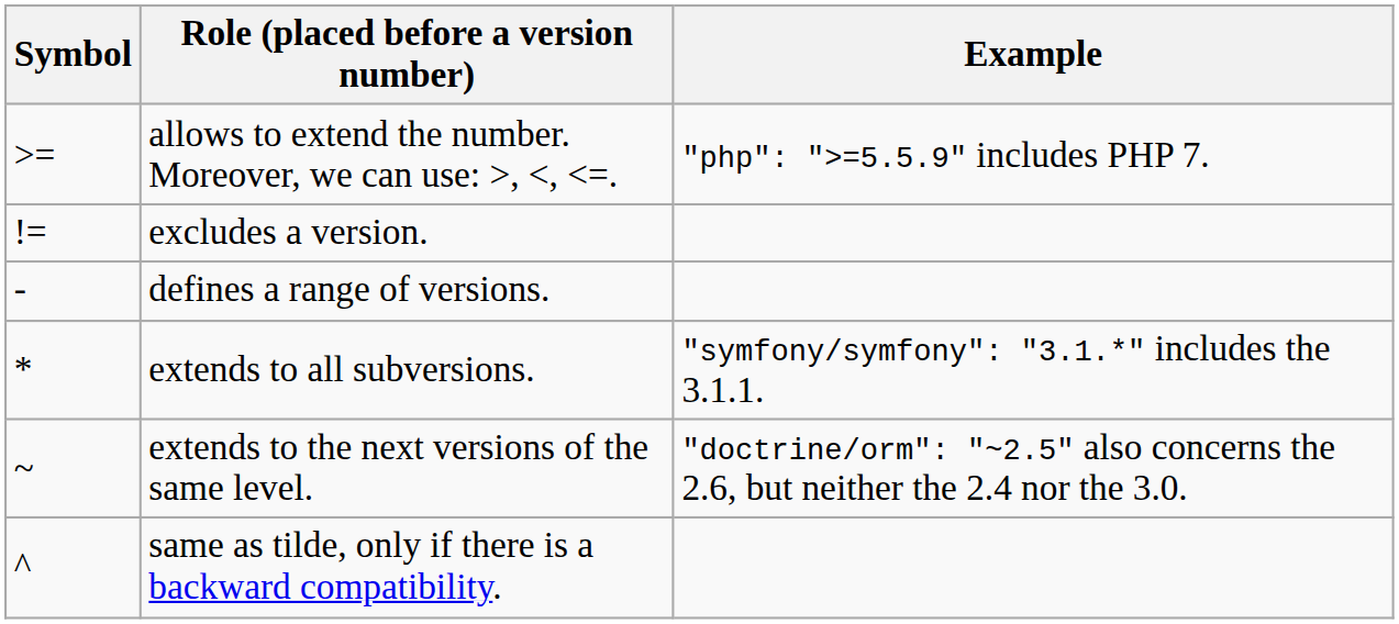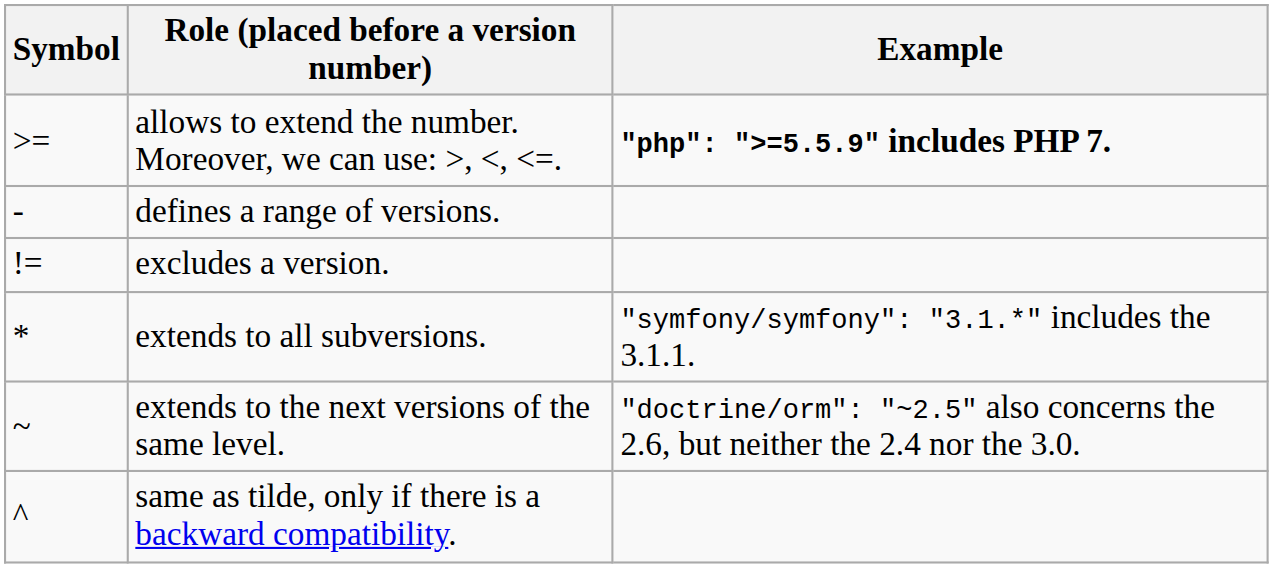allows to extend the number. Moreover, we can use: >, <, <=. | Example: normal -> bold
rows swapped: excludes a version. <-> defines a range of versions.
